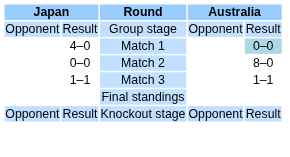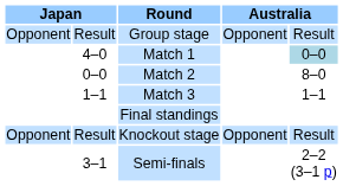+ row: 3–1 | Semi-finals | 2–2 (3–1 p)
